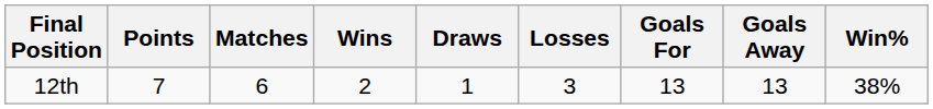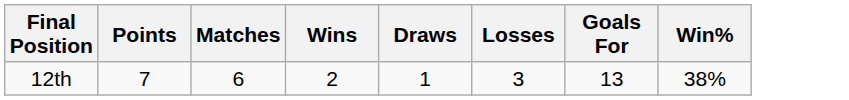- column: Goals Away | 13
